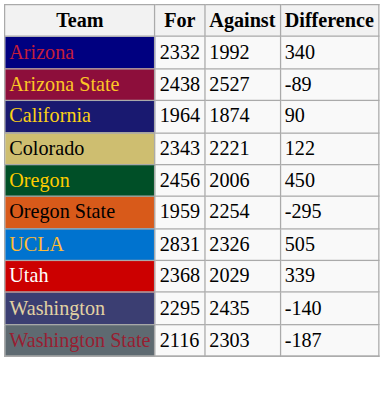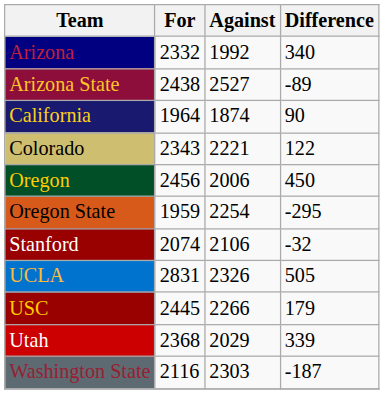+ row: Stanford | 2074 | 2106 | -32
+ row: USC | 2445 | 2266 | 179
- row: Washington | 2295 | 2435 | -140
